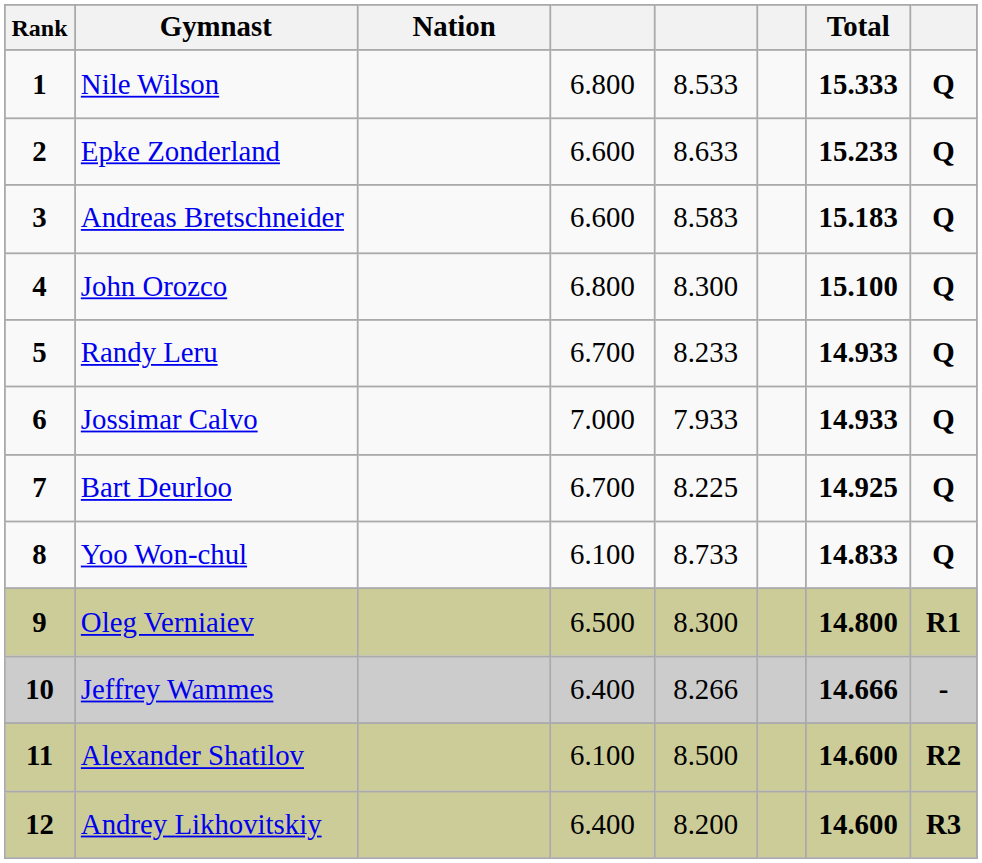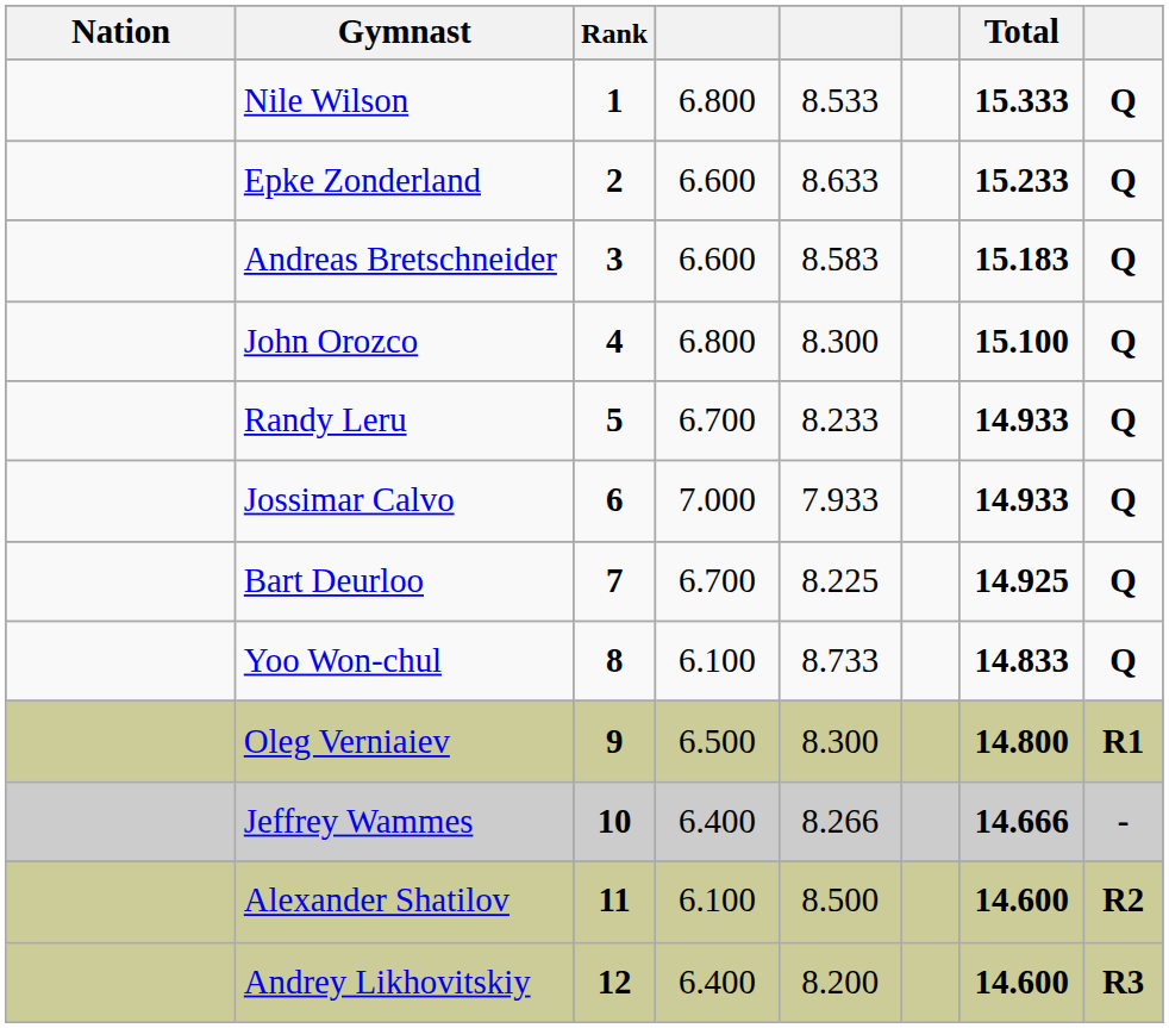columns swapped: Rank <-> Nation
